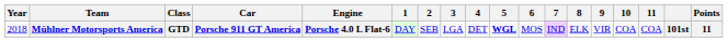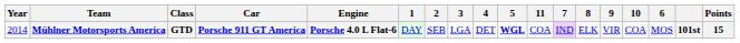columns swapped: 6 <-> 11
Mühlner Motorsports America | Year: 2018 -> 2014
Mühlner Motorsports America | Points: 11 -> 15
